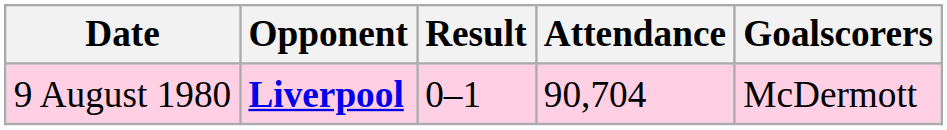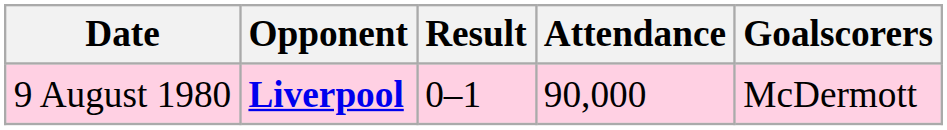9 August 1980 | Attendance: 90,704 -> 90,000
